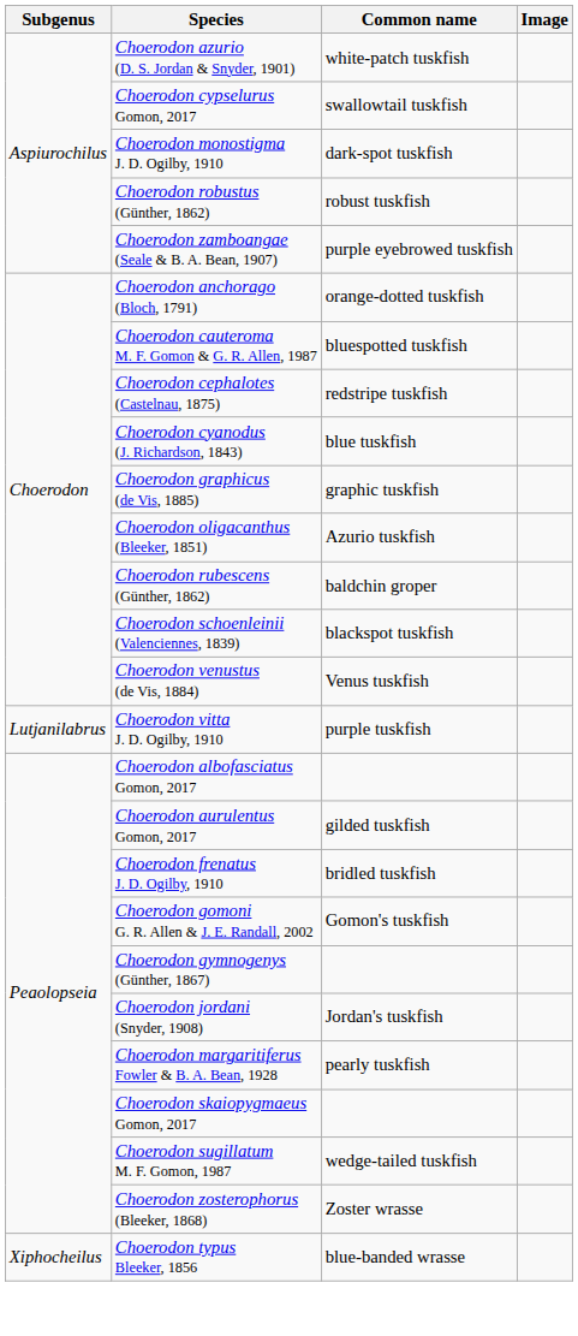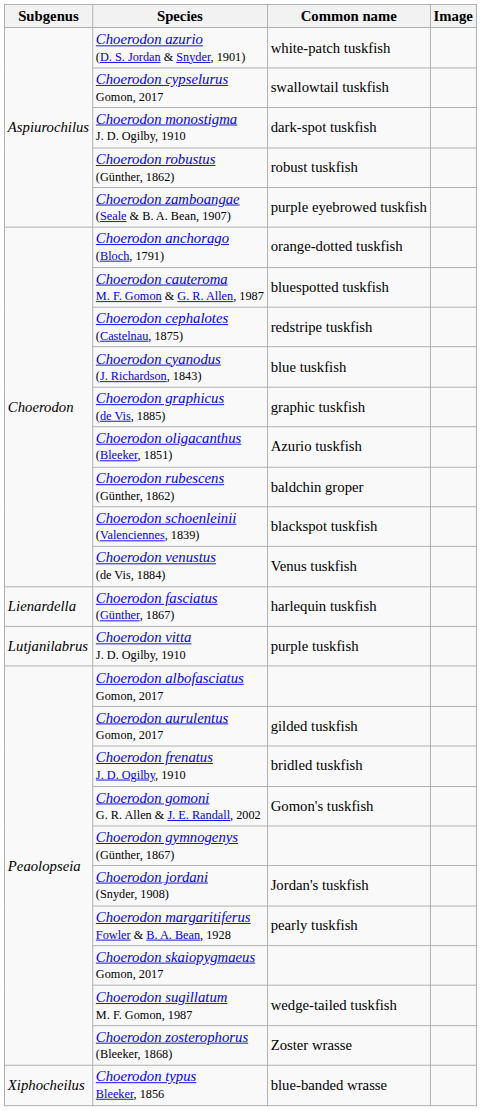+ row: Lienardella | Choerodon fasciatus (Günther, 1867) | harlequin tuskfish
